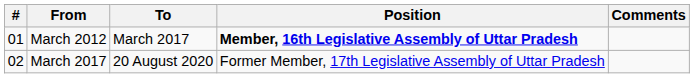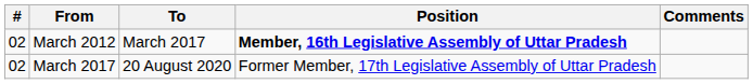March 2012 | #: 01 -> 02
